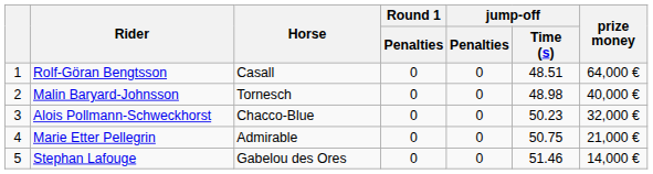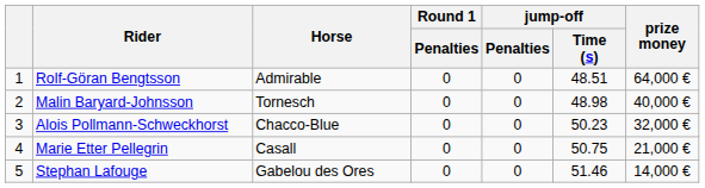Rolf-Göran Bengtsson | Horse: Casall -> Admirable
Marie Etter Pellegrin | Horse: Admirable -> Casall
